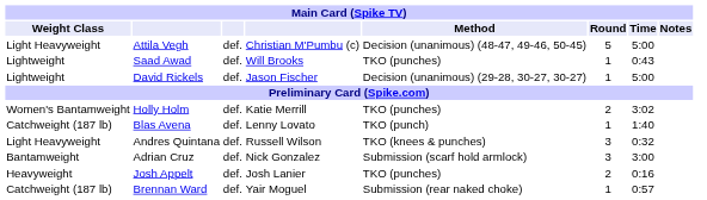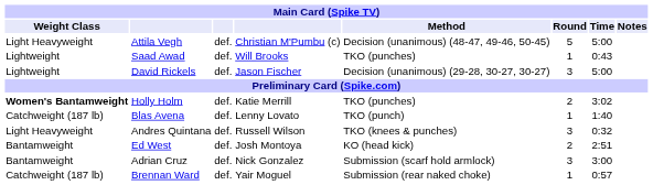David Rickels | Round: 1 -> 3
Holly Holm | Weight Class: normal -> bold
+ row: Bantamweight | Ed West | def. | Josh Montoya | KO (head kick) | 2 | 2:51
- row: Heavyweight | Josh Appelt | def. | Josh Lanier | TKO (punches) | 2 | 0:16
